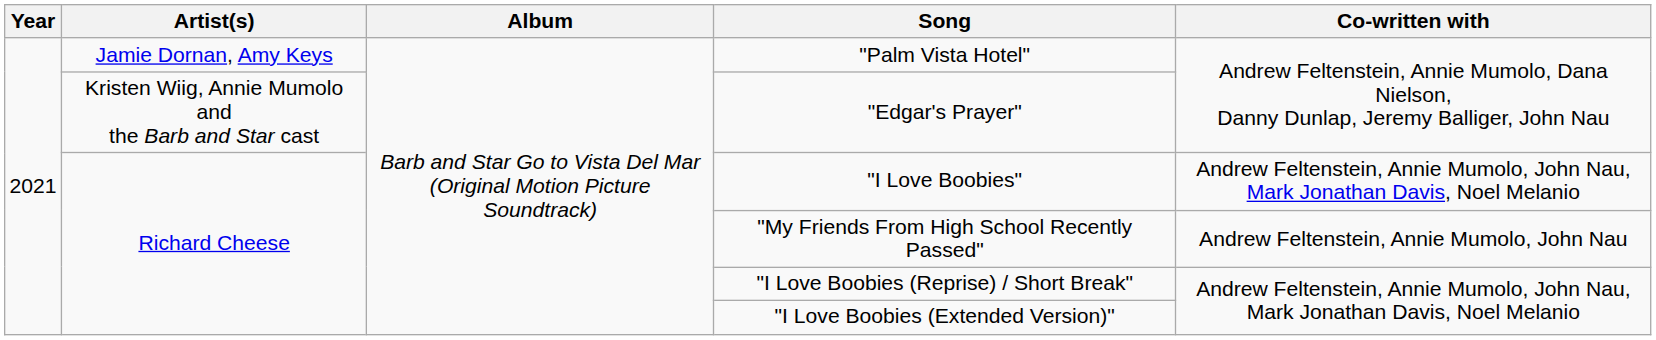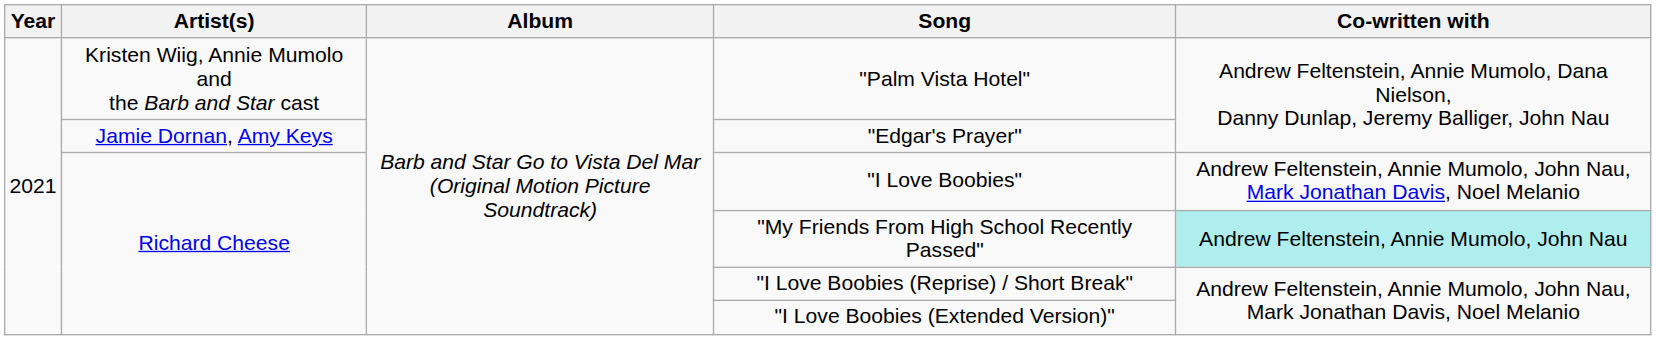"Palm Vista Hotel" | Artist(s): Jamie Dornan, Amy Keys -> Kristen Wiig, Annie Mumolo and the Barb and Star cast
"Edgar's Prayer" | Artist(s): Kristen Wiig, Annie Mumolo and the Barb and Star cast -> Jamie Dornan, Amy Keys
"My Friends From High School Recently Passed" | Co-written with: no background -> paleturquoise background
